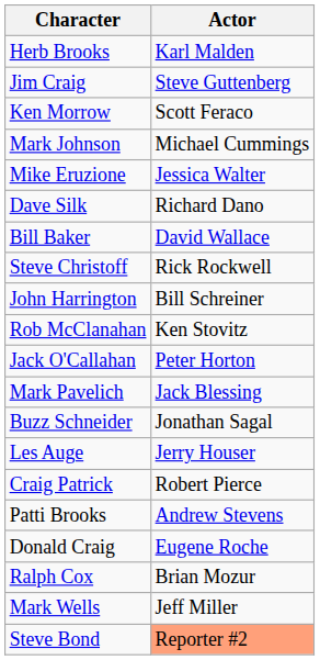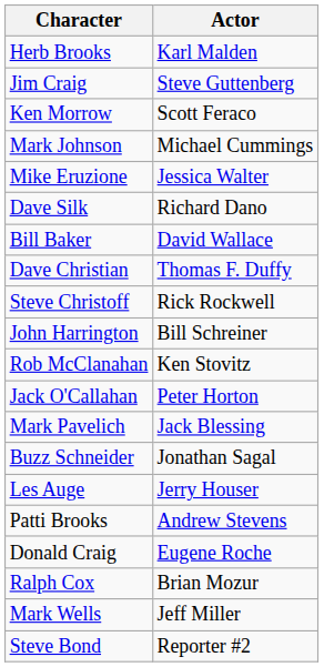+ row: Dave Christian | Thomas F. Duffy
- row: Craig Patrick | Robert Pierce
Steve Bond | Actor: lightsalmon background -> no background
